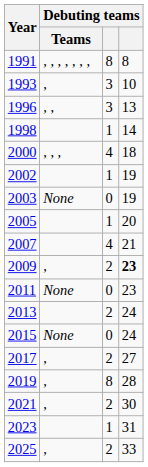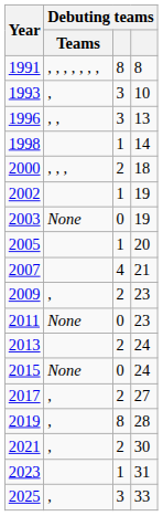2000 | column 3: 4 -> 2
2009 | column 4: bold -> normal
2025 | column 3: 2 -> 3
